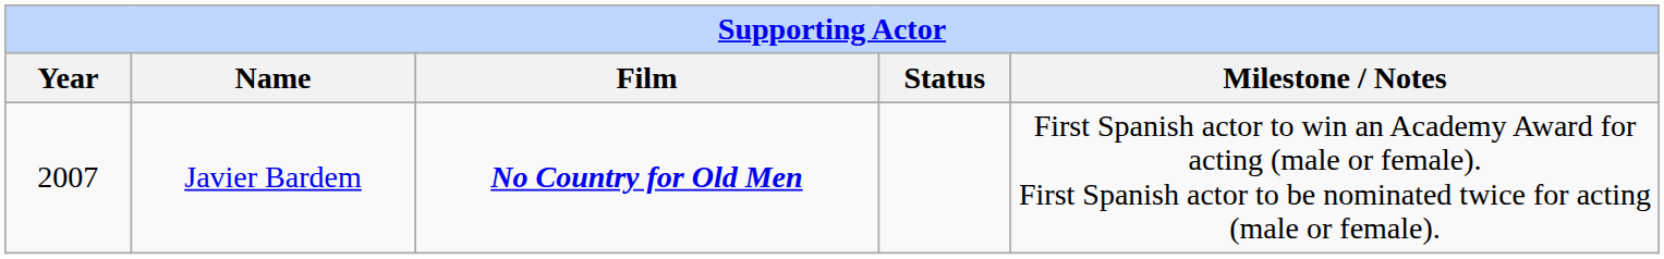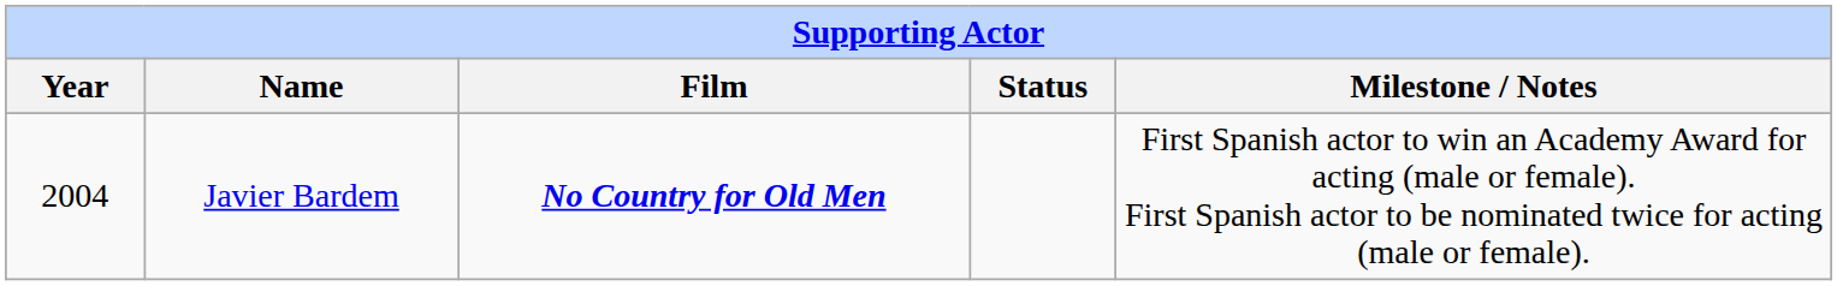Javier Bardem | Year: 2007 -> 2004
